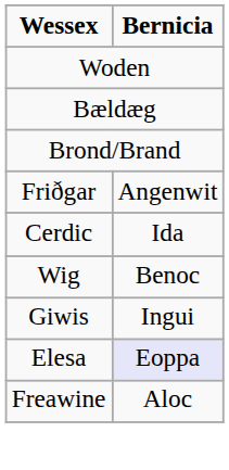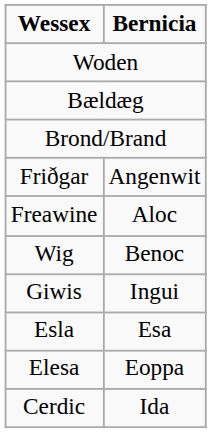rows swapped: Freawine <-> Cerdic
+ row: Esla | Esa
Elesa | Bernicia: lavender background -> no background
